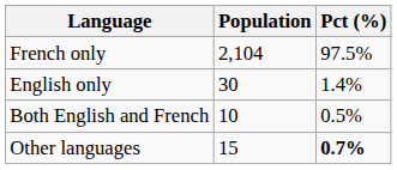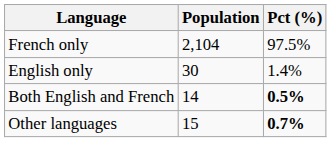Both English and French | Population: 10 -> 14
Both English and French | Pct (%): normal -> bold
